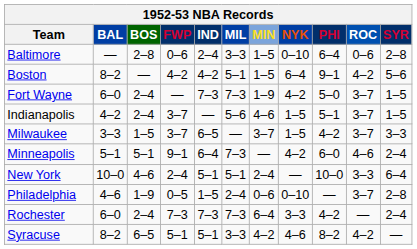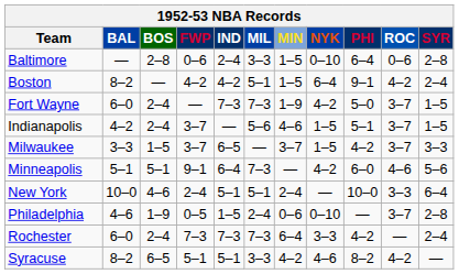Boston | SYR: 5–6 -> 2–4
Minneapolis | SYR: 2–4 -> 5–6
